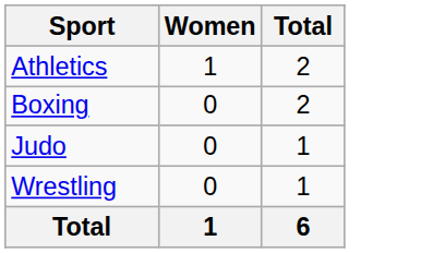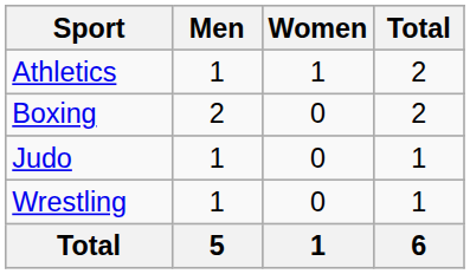+ column: Men | 1 | 2 | 1 | 1 | 5
